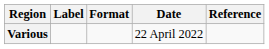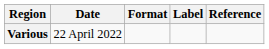columns swapped: Date <-> Label
